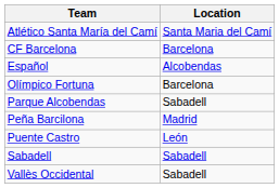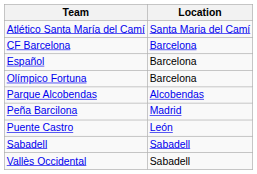Español | Location: Alcobendas -> Barcelona
Parque Alcobendas | Location: Sabadell -> Alcobendas
